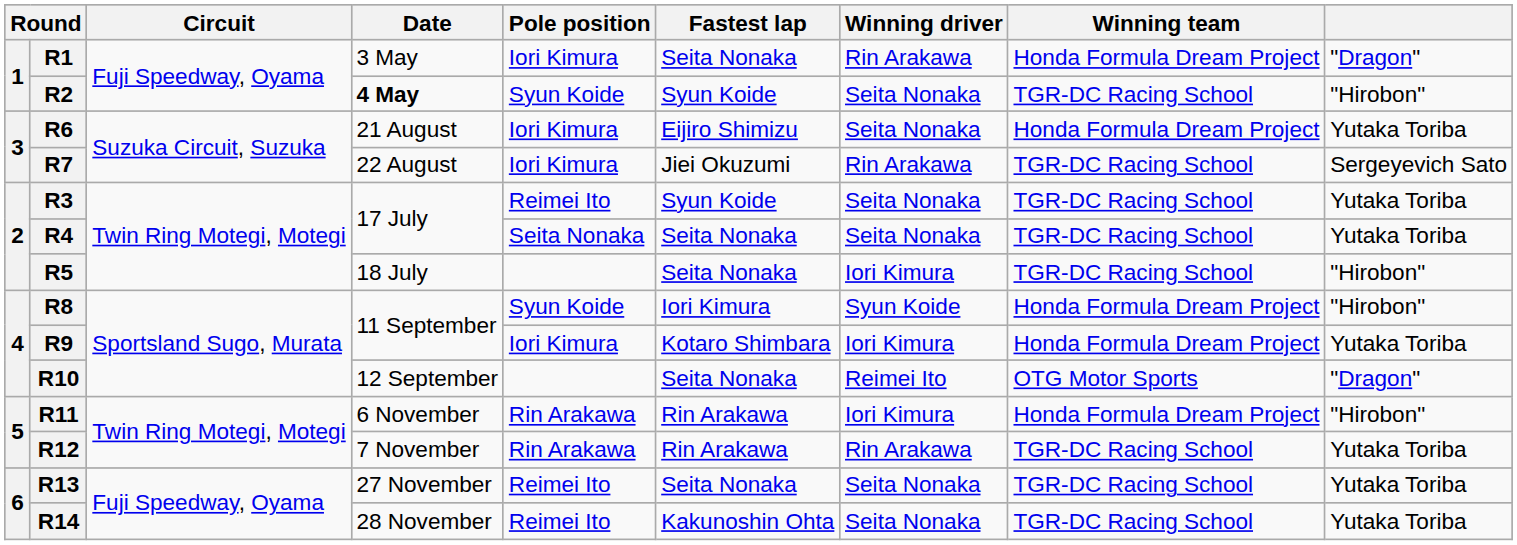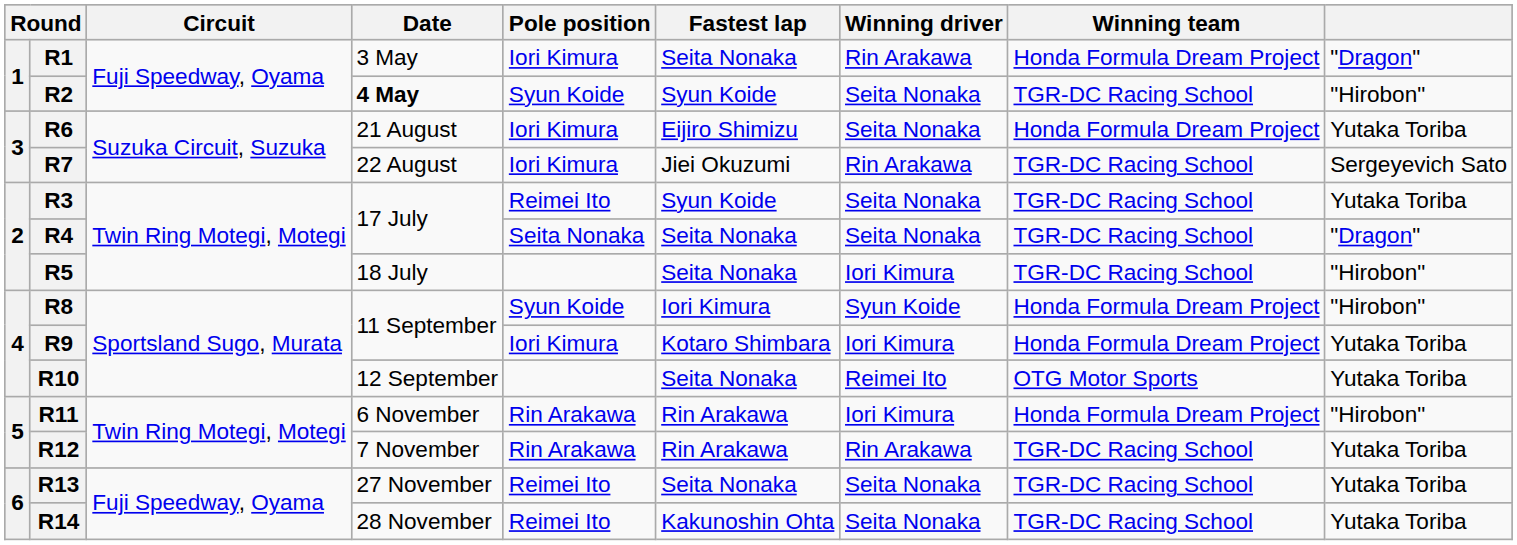R4 | column 9: Yutaka Toriba -> "Dragon"
R10 | column 9: "Dragon" -> Yutaka Toriba
